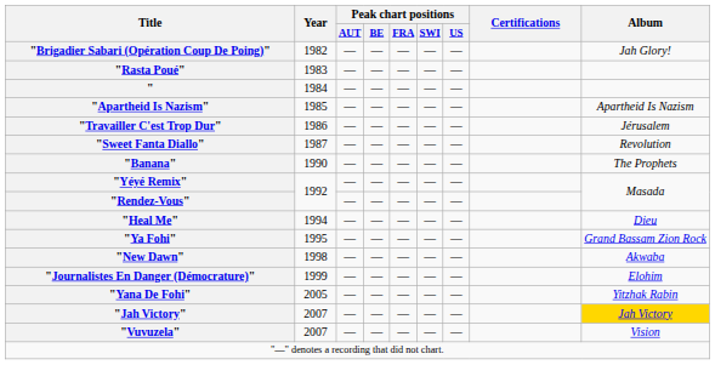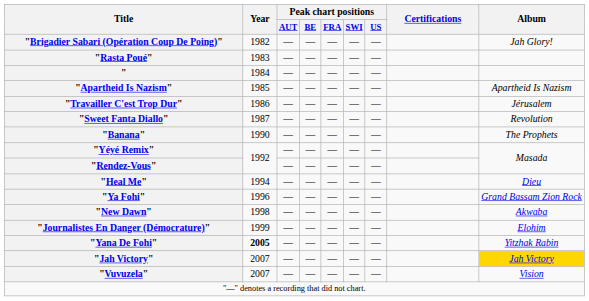"Ya Fohi" | Year: 1995 -> 1996
"Yana De Fohi" | Year: normal -> bold
